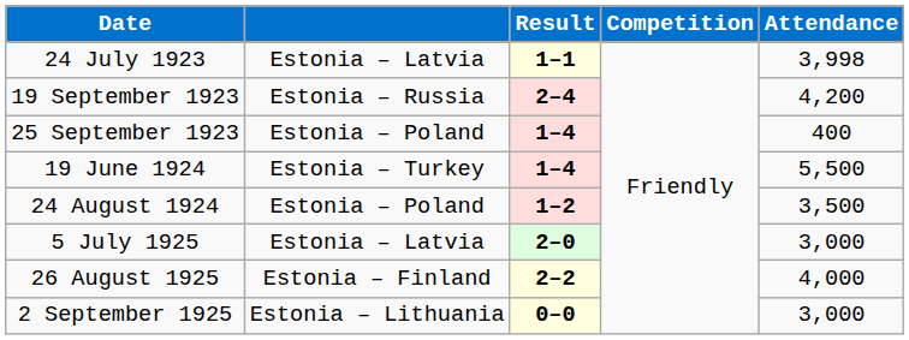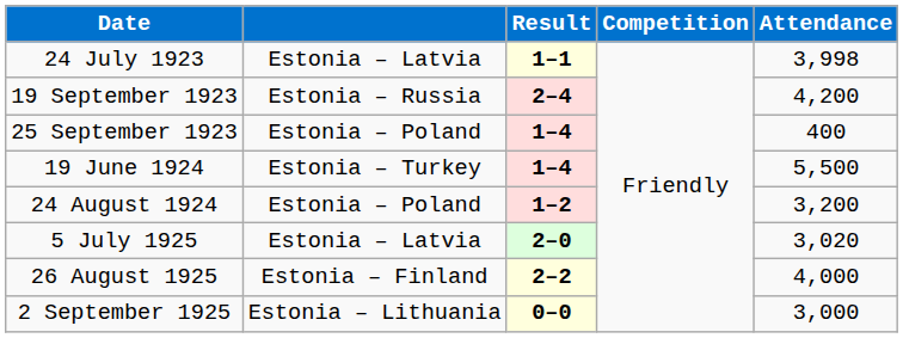24 August 1924 | Attendance: 3,500 -> 3,200
5 July 1925 | Attendance: 3,000 -> 3,020
